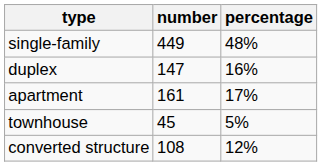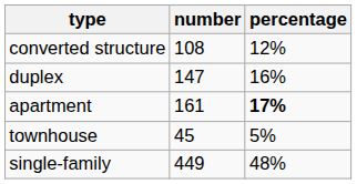rows swapped: single-family <-> converted structure
apartment | percentage: normal -> bold
